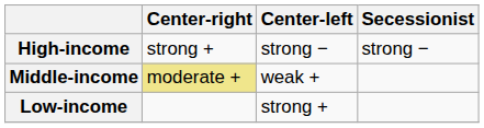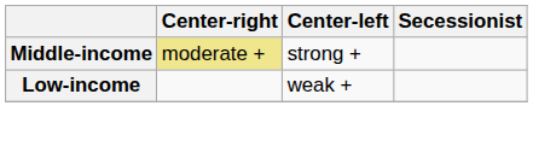- row: High-income | strong + | strong − | strong −
Middle-income | Center-left: weak + -> strong +
Low-income | Center-left: strong + -> weak +
